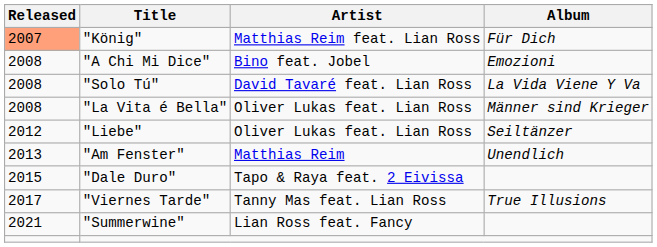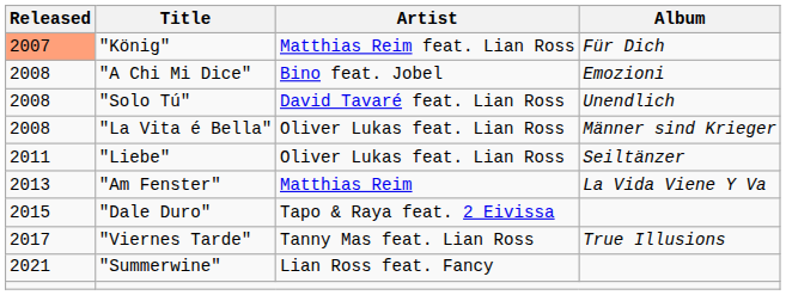"Solo Tú" | Album: La Vida Viene Y Va -> Unendlich
"Liebe" | Released: 2012 -> 2011
"Am Fenster" | Album: Unendlich -> La Vida Viene Y Va
